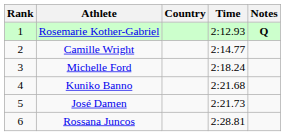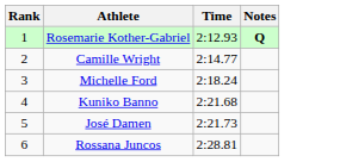- column: Country
